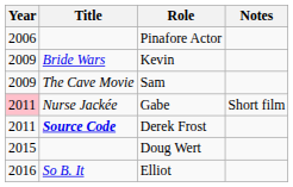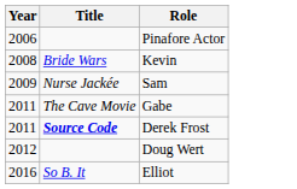- column: Notes | Short film
Kevin | Year: 2009 -> 2008
Sam | Title: The Cave Movie -> Nurse Jackée
Gabe | Year: pink background -> no background
Gabe | Title: Nurse Jackée -> The Cave Movie
Doug Wert | Year: 2015 -> 2012
